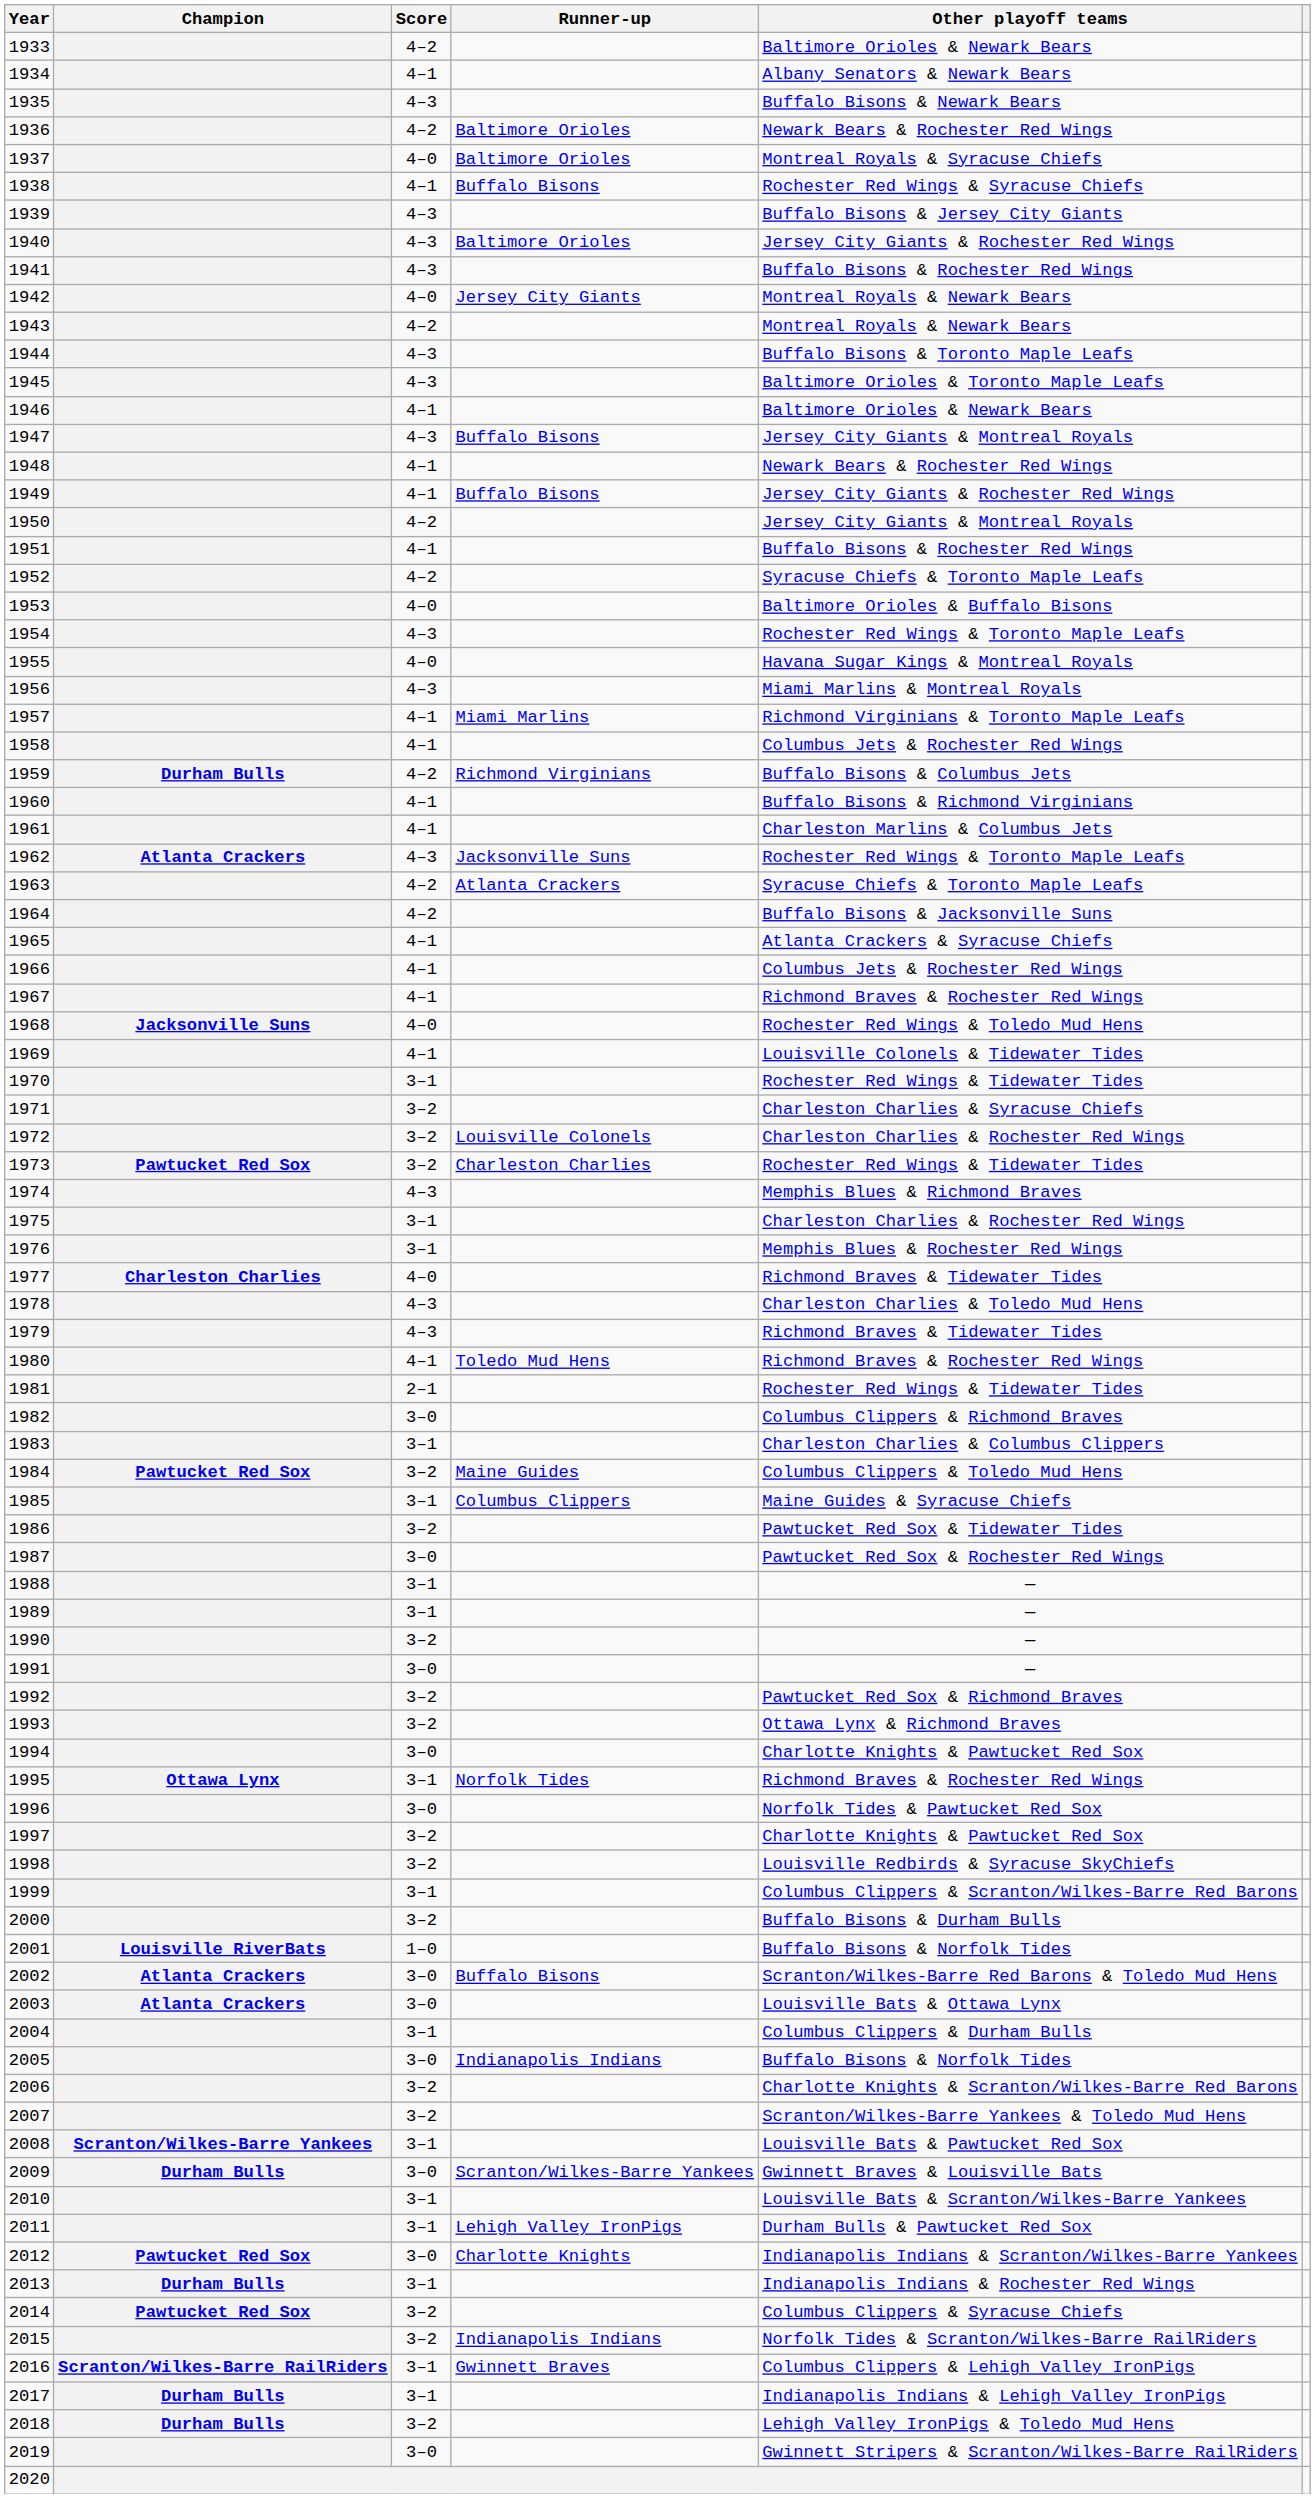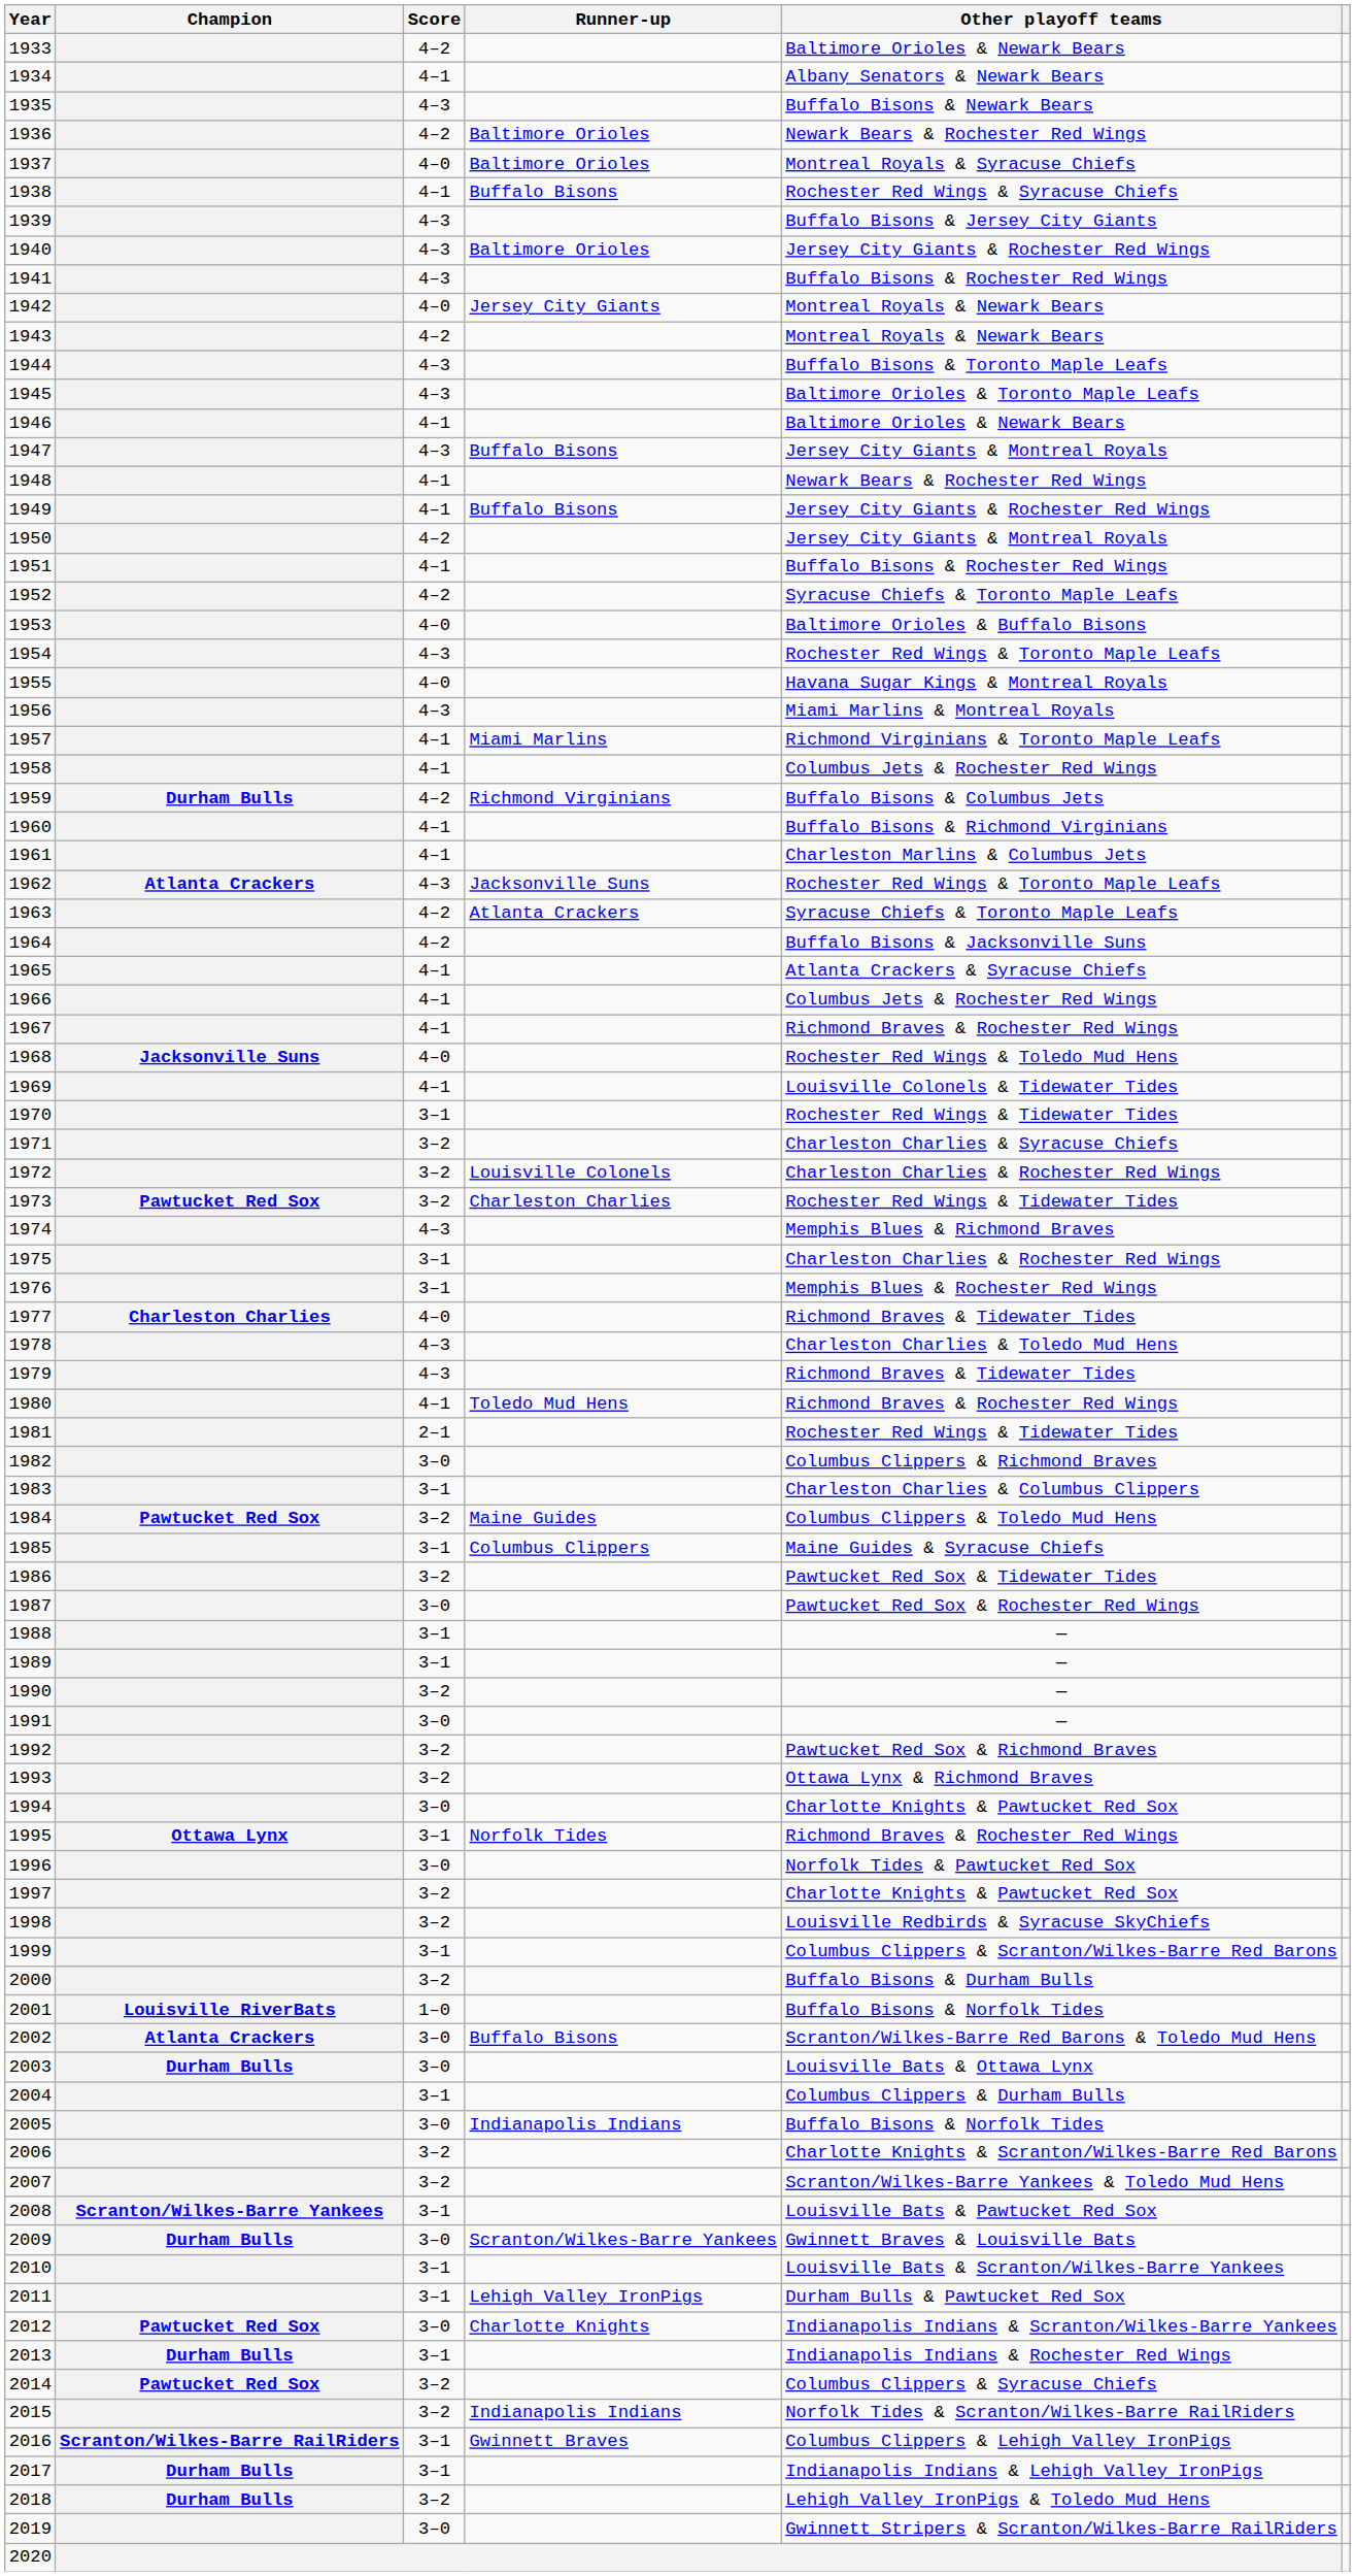2003 | Champion: Atlanta Crackers -> Durham Bulls
